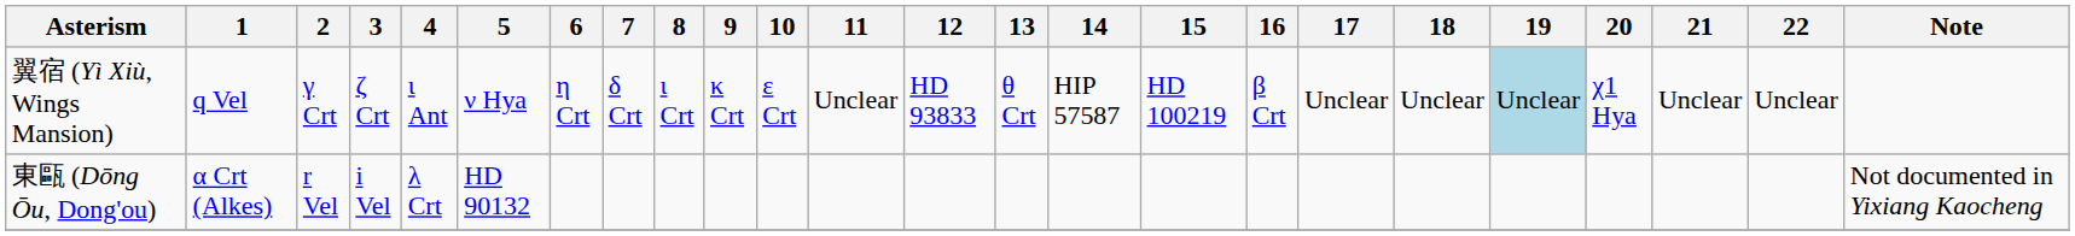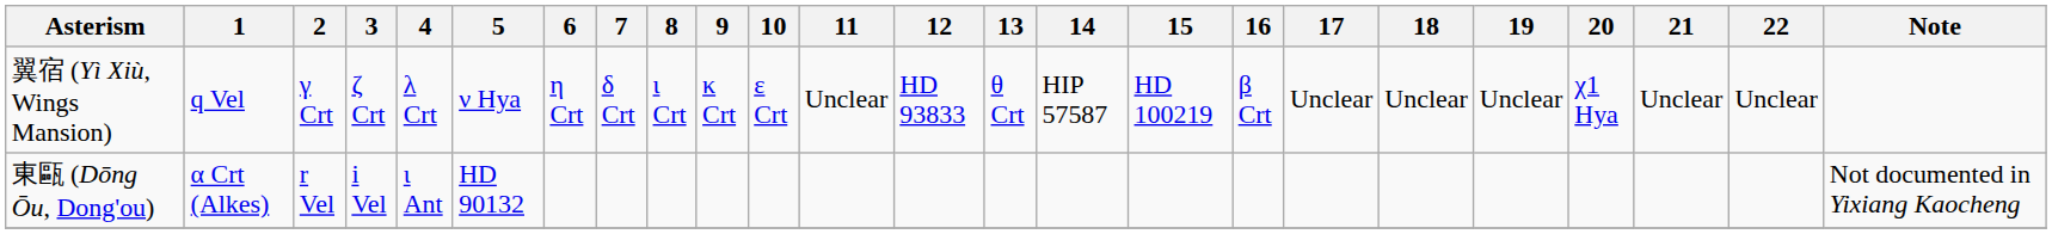翼宿 (Yì Xiù, Wings Mansion) | 4: ι Ant -> λ Crt
翼宿 (Yì Xiù, Wings Mansion) | 19: lightblue background -> no background
東甌 (Dōng Ōu, Dong'ou) | 4: λ Crt -> ι Ant
